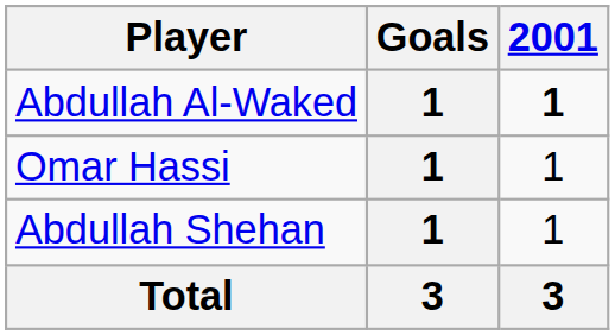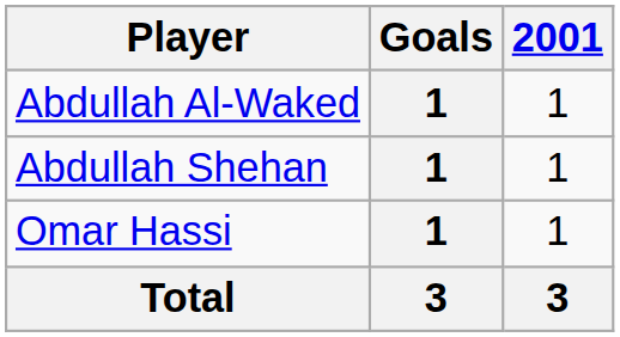Abdullah Al-Waked | 2001: bold -> normal
rows swapped: Omar Hassi <-> Abdullah Shehan
